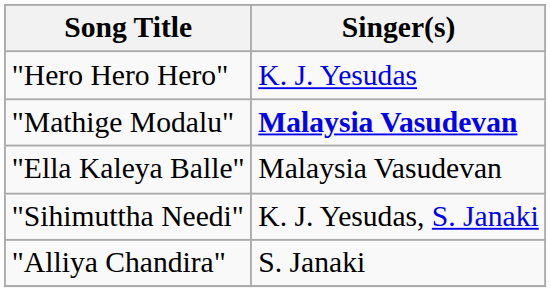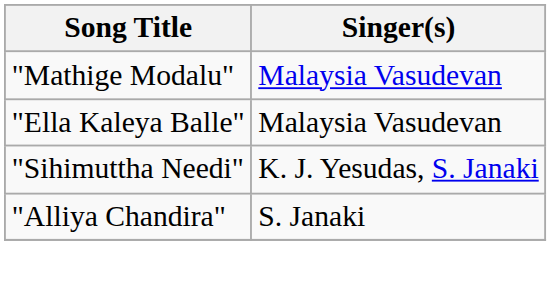- row: "Hero Hero Hero" | K. J. Yesudas
"Mathige Modalu" | Singer(s): bold -> normal
